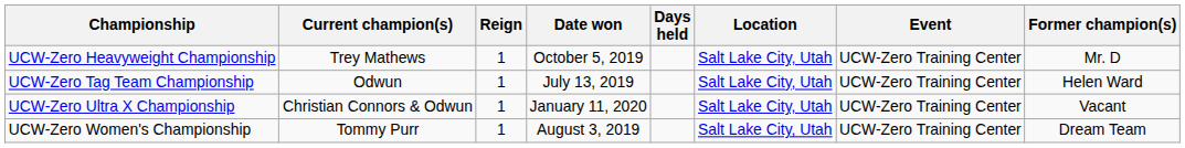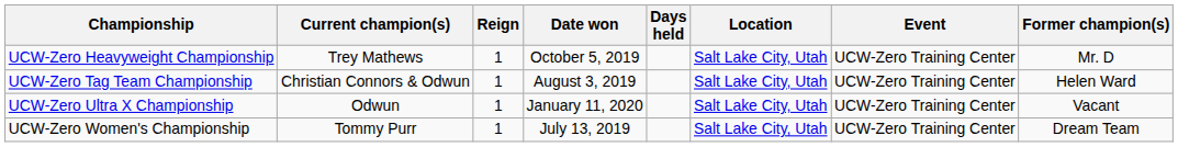UCW-Zero Tag Team Championship | Current champion(s): Odwun -> Christian Connors & Odwun
UCW-Zero Tag Team Championship | Date won: July 13, 2019 -> August 3, 2019
UCW-Zero Ultra X Championship | Current champion(s): Christian Connors & Odwun -> Odwun
UCW-Zero Women's Championship | Date won: August 3, 2019 -> July 13, 2019
